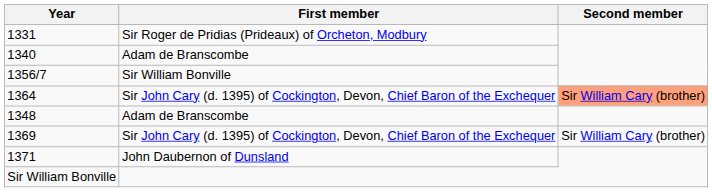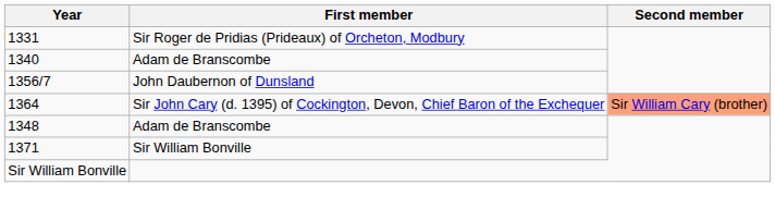1356/7 | First member: Sir William Bonville -> John Daubernon of Dunsland
- row: 1369 | Sir John Cary (d. 1395) of Cockington, Devon, Chief Baron of the Exchequer | Sir William Cary (brother)
1371 | First member: John Daubernon of Dunsland -> Sir William Bonville
